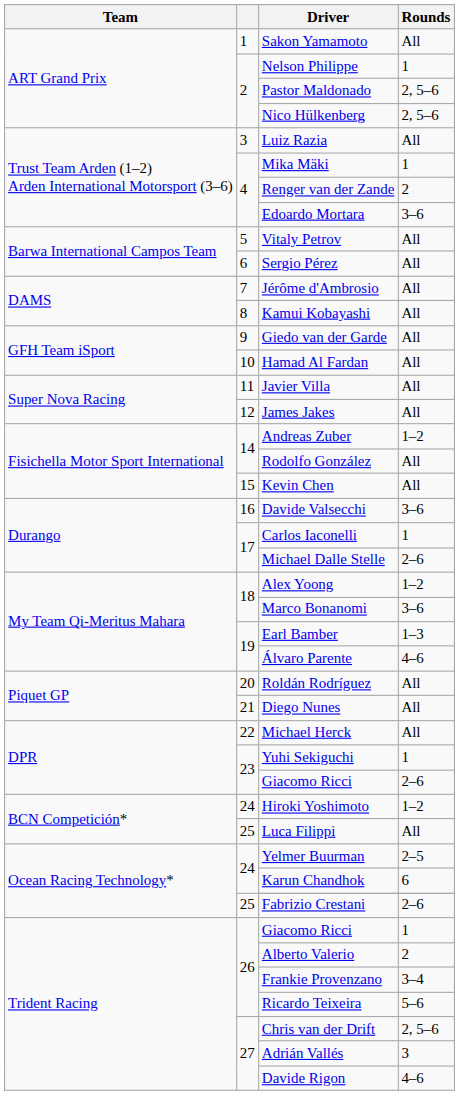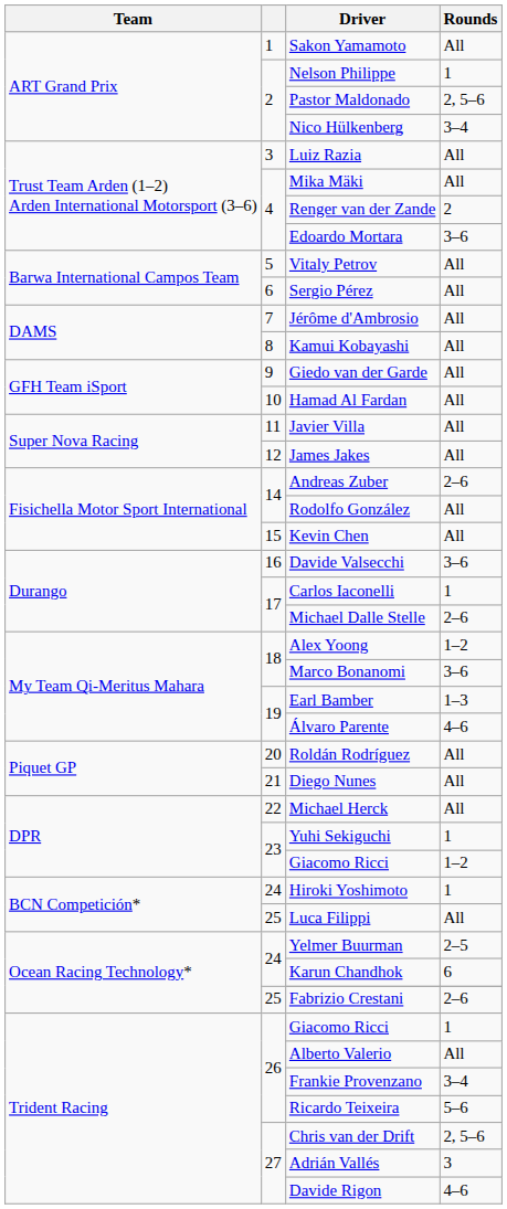Nico Hülkenberg | Rounds: 2, 5–6 -> 3–4
Mika Mäki | Rounds: 1 -> All
Andreas Zuber | Rounds: 1–2 -> 2–6
23 / Giacomo Ricci | Rounds: 2–6 -> 1–2
Hiroki Yoshimoto | Rounds: 1–2 -> 1
Alberto Valerio | Rounds: 2 -> All
